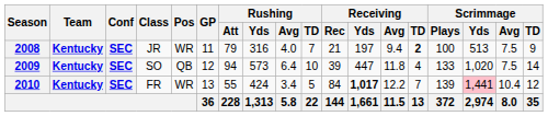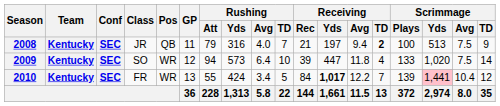2008 | Pos: WR -> QB
2009 | Pos: QB -> WR
